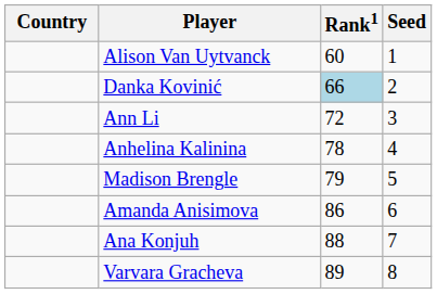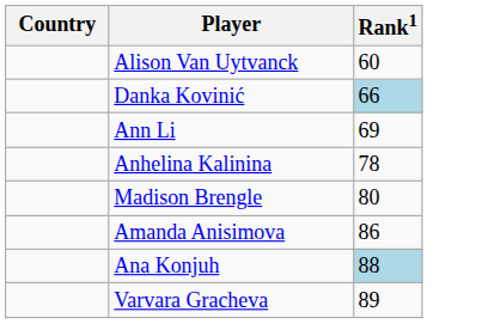- column: Seed | 1 | 2 | 3 | 4 | 5 | 6 | 7 | 8
Ann Li | Rank1: 72 -> 69
Madison Brengle | Rank1: 79 -> 80
Ana Konjuh | Rank1: no background -> lightblue background
